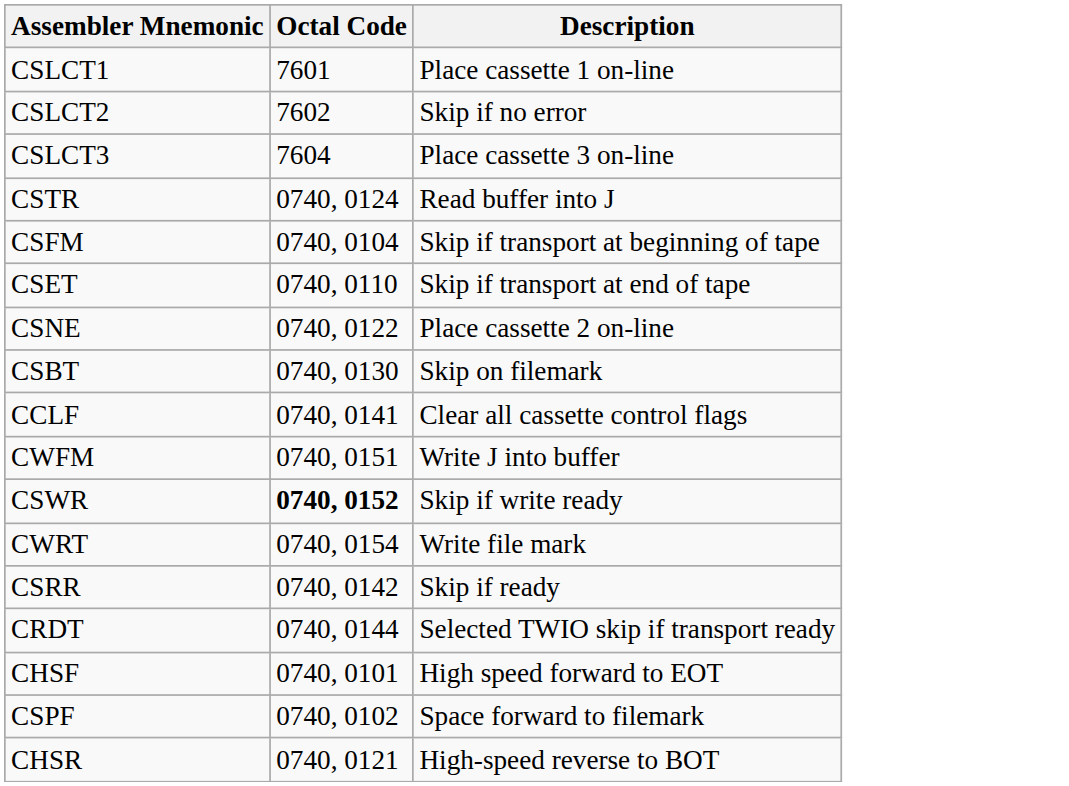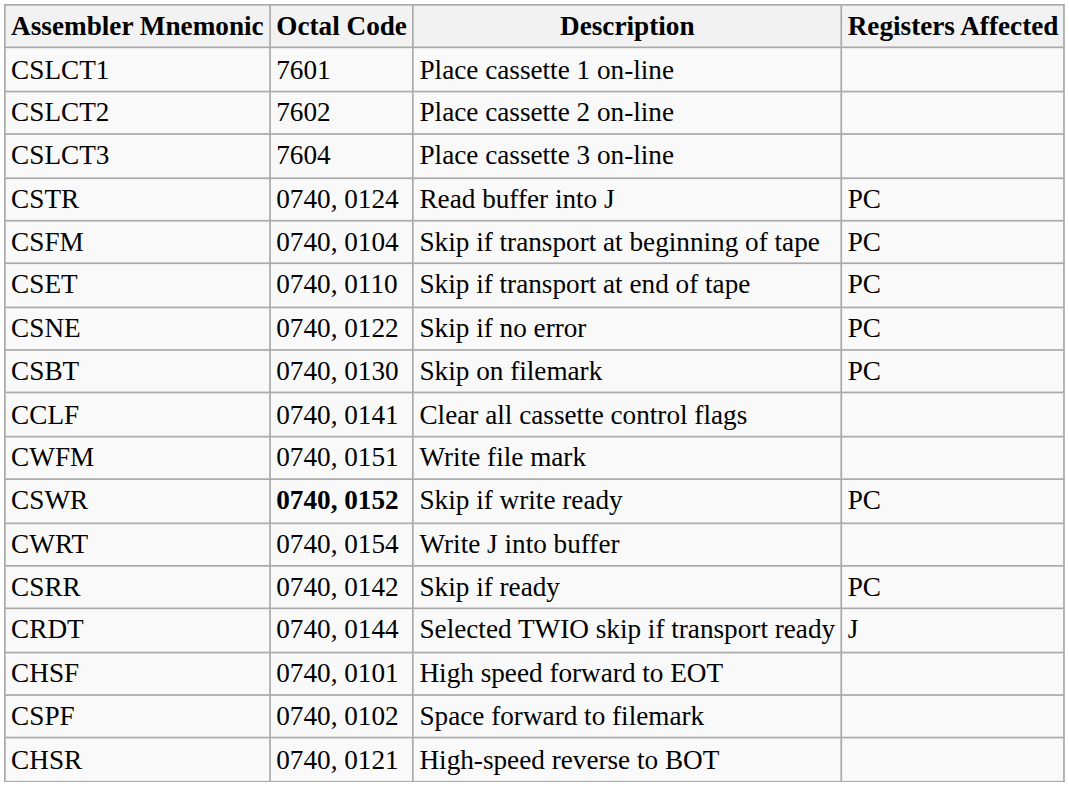+ column: Registers Affected | PC | PC | PC | PC | PC | PC | PC | J
CSLCT2 | Description: Skip if no error -> Place cassette 2 on-line
CSNE | Description: Place cassette 2 on-line -> Skip if no error
CWFM | Description: Write J into buffer -> Write file mark
CWRT | Description: Write file mark -> Write J into buffer
